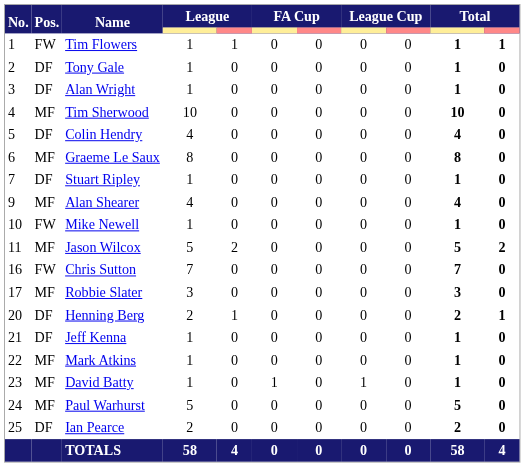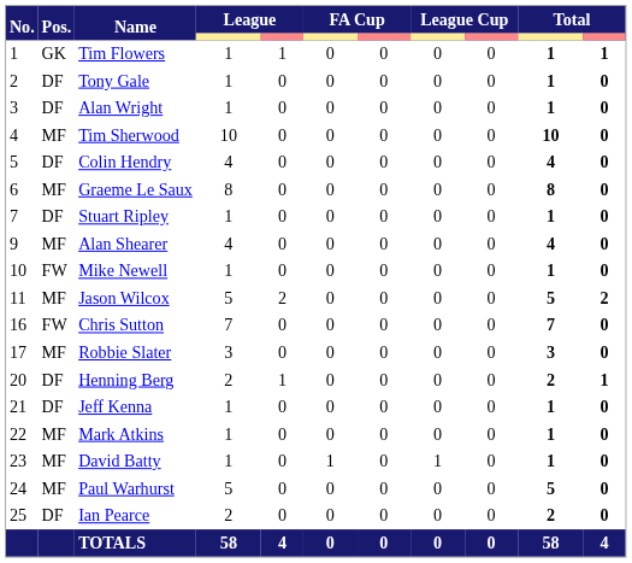Tim Flowers | Pos.: FW -> GK
